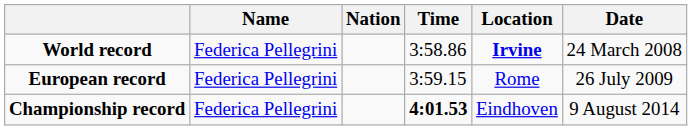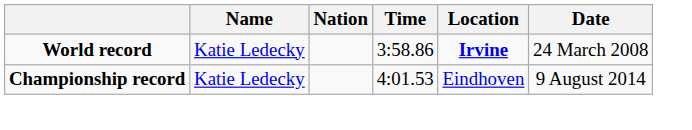World record | Name: Federica Pellegrini -> Katie Ledecky
- row: European record | Federica Pellegrini | 3:59.15 | Rome | 26 July 2009
Championship record | Name: Federica Pellegrini -> Katie Ledecky
Championship record | Time: bold -> normal
